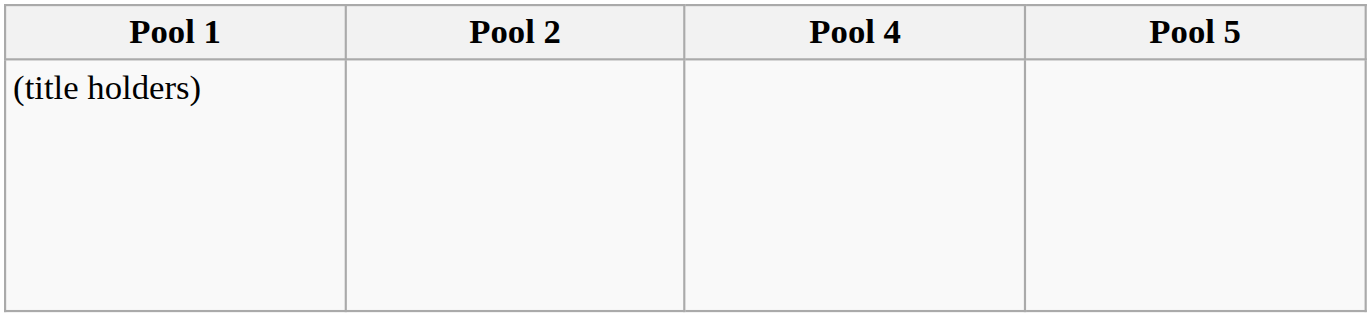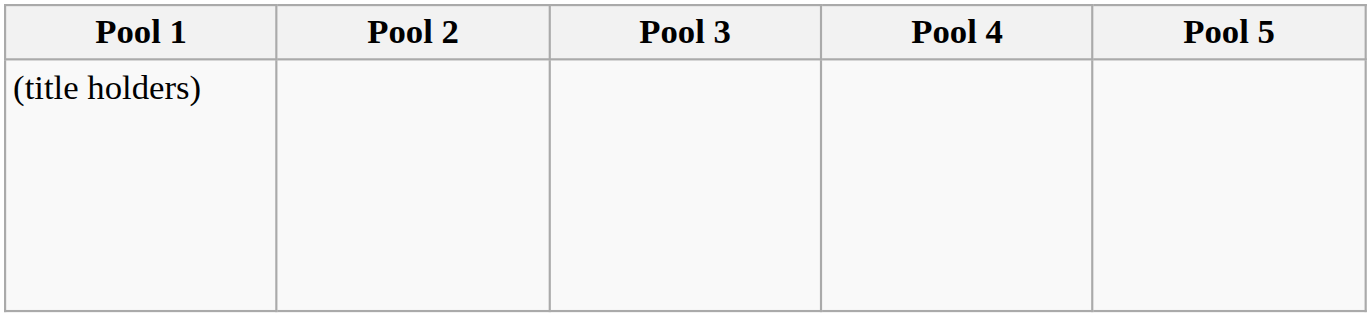+ column: Pool 3
